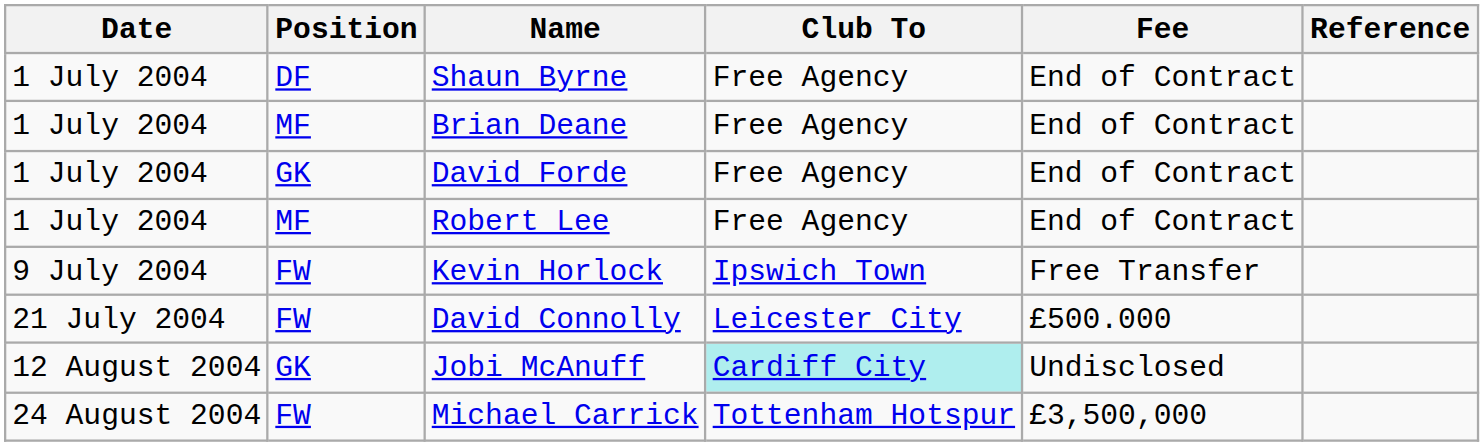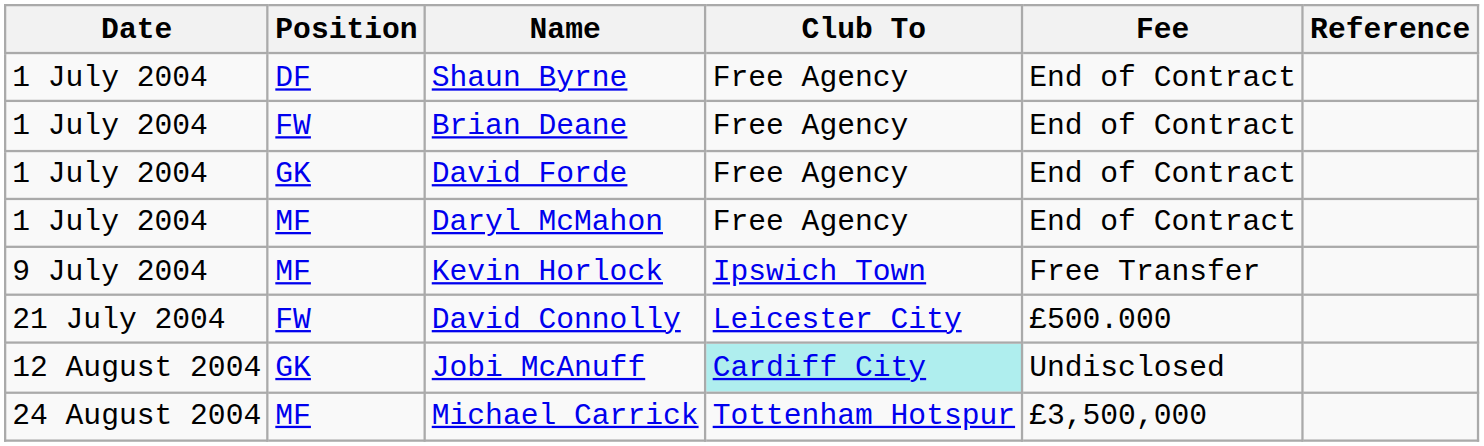Brian Deane | Position: MF -> FW
+ row: 1 July 2004 | MF | Daryl McMahon | Free Agency | End of Contract
- row: 1 July 2004 | MF | Robert Lee | Free Agency | End of Contract
Kevin Horlock | Position: FW -> MF
Michael Carrick | Position: FW -> MF
